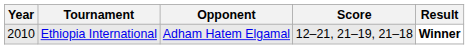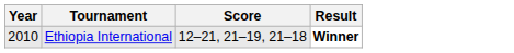- column: Opponent | Adham Hatem Elgamal
